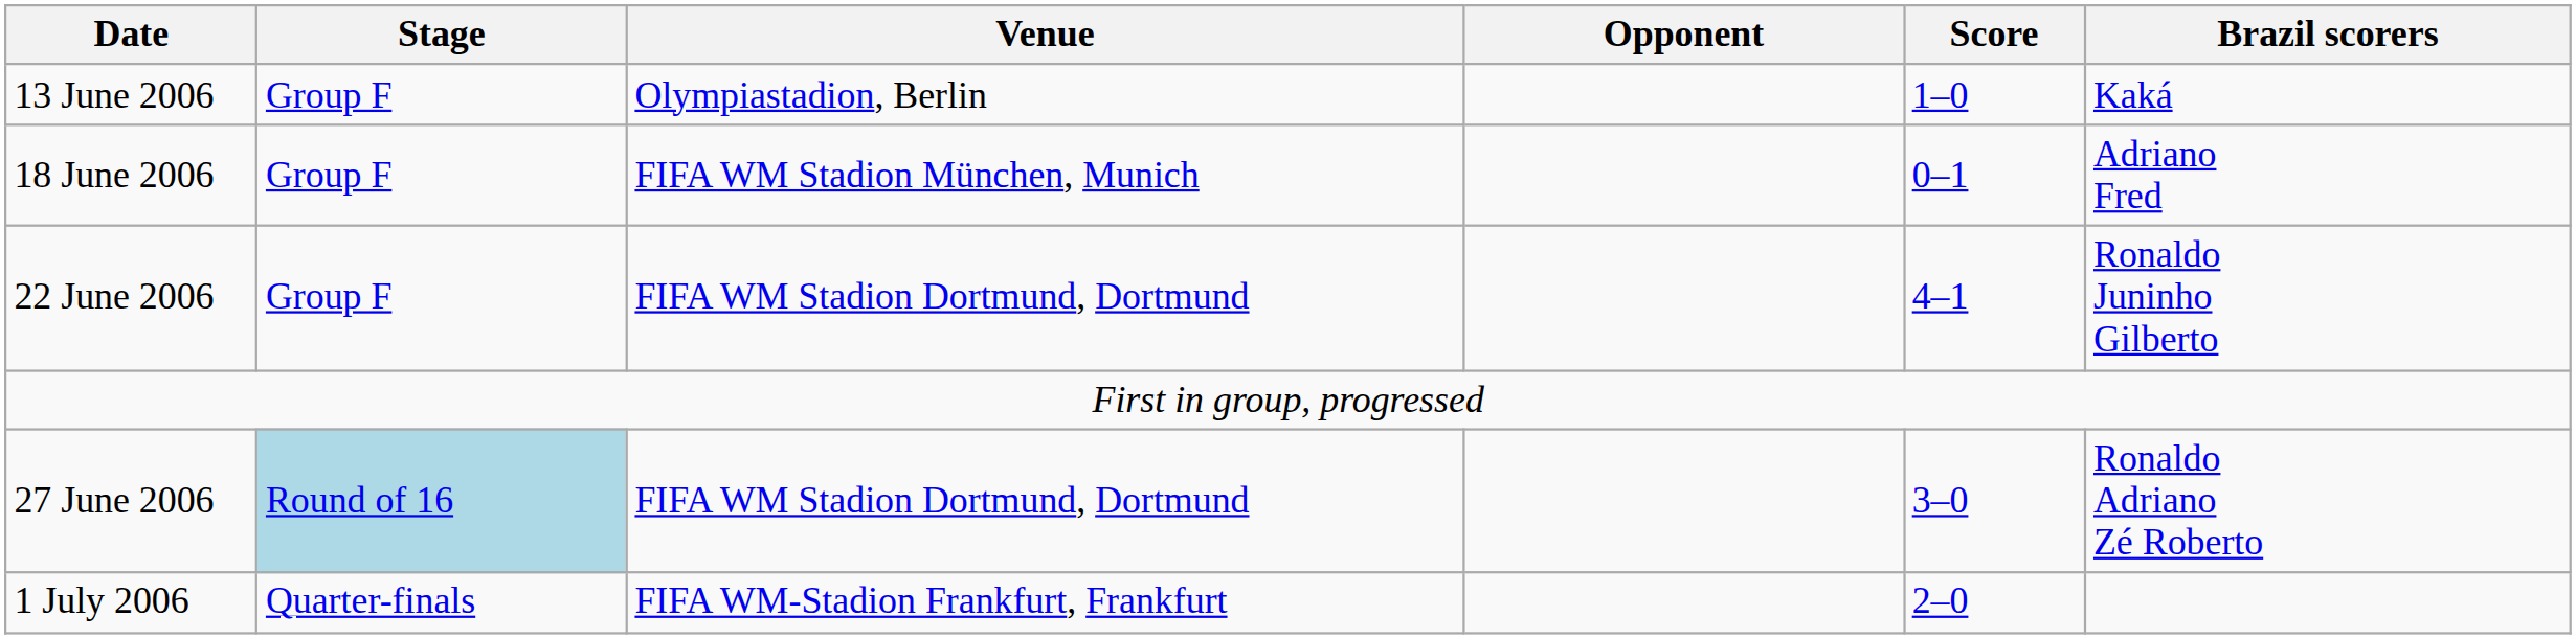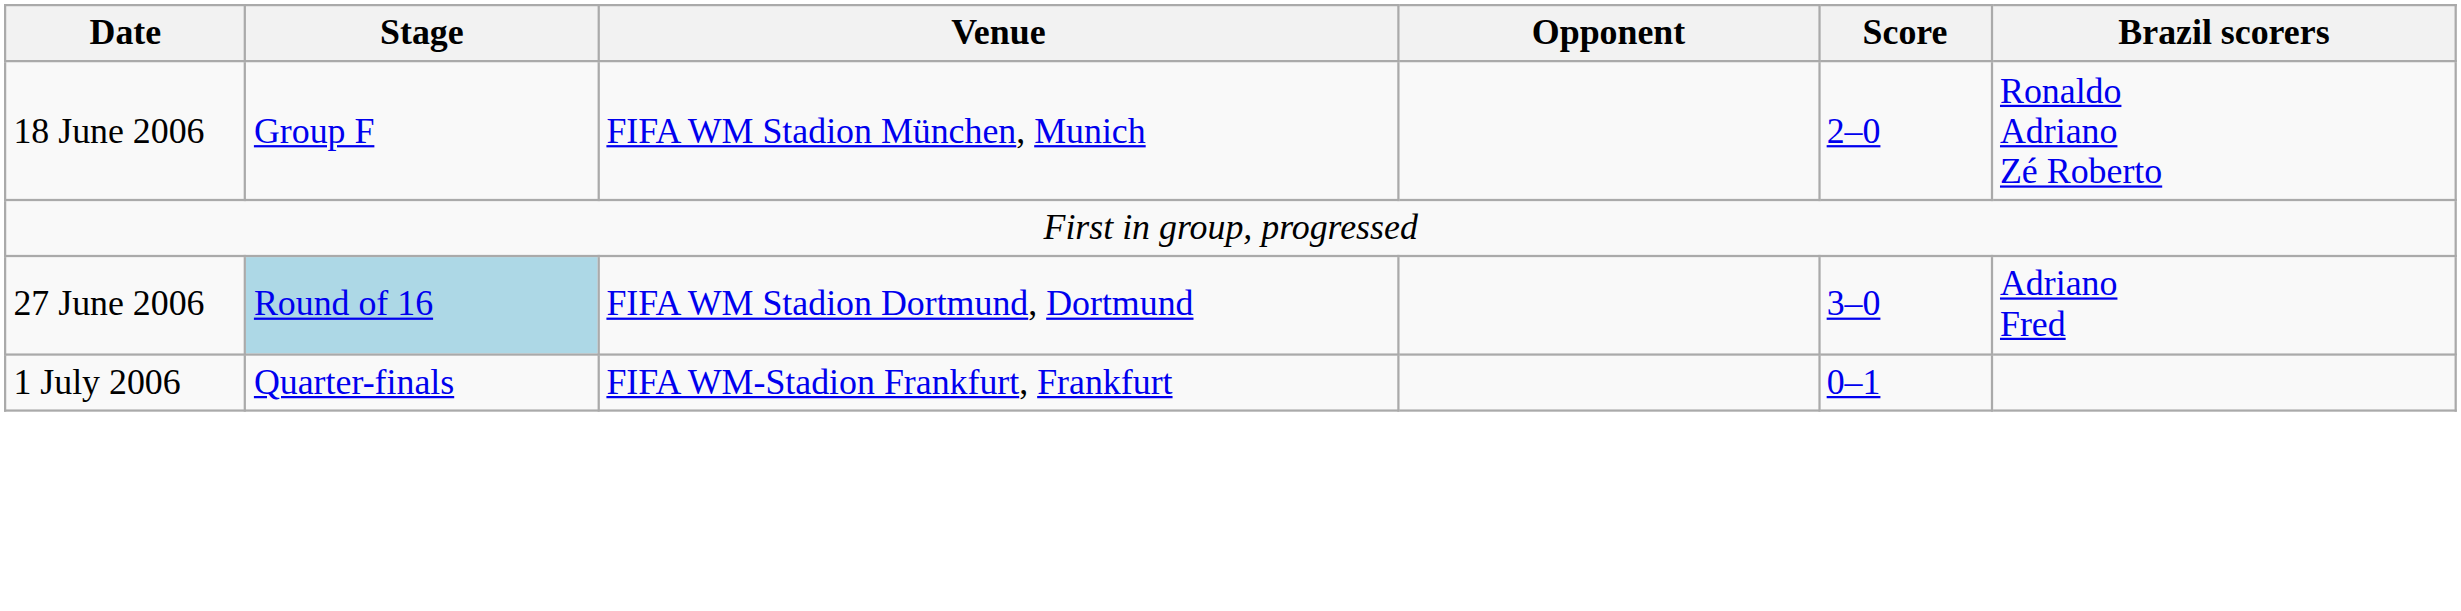- row: 13 June 2006 | Group F | Olympiastadion, Berlin | 1–0 | Kaká
18 June 2006 | Score: 0–1 -> 2–0
18 June 2006 | Brazil scorers: Adriano Fred -> Ronaldo Adriano Zé Roberto
- row: 22 June 2006 | Group F | FIFA WM Stadion Dortmund, Dortmund | 4–1 | Ronaldo Juninho Gilberto
27 June 2006 | Brazil scorers: Ronaldo Adriano Zé Roberto -> Adriano Fred
1 July 2006 | Score: 2–0 -> 0–1
